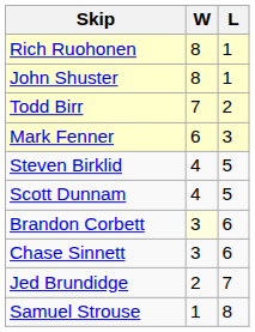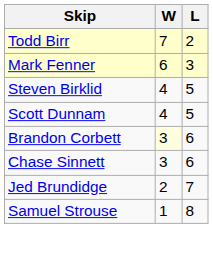- row: Rich Ruohonen | 8 | 1
- row: John Shuster | 8 | 1
